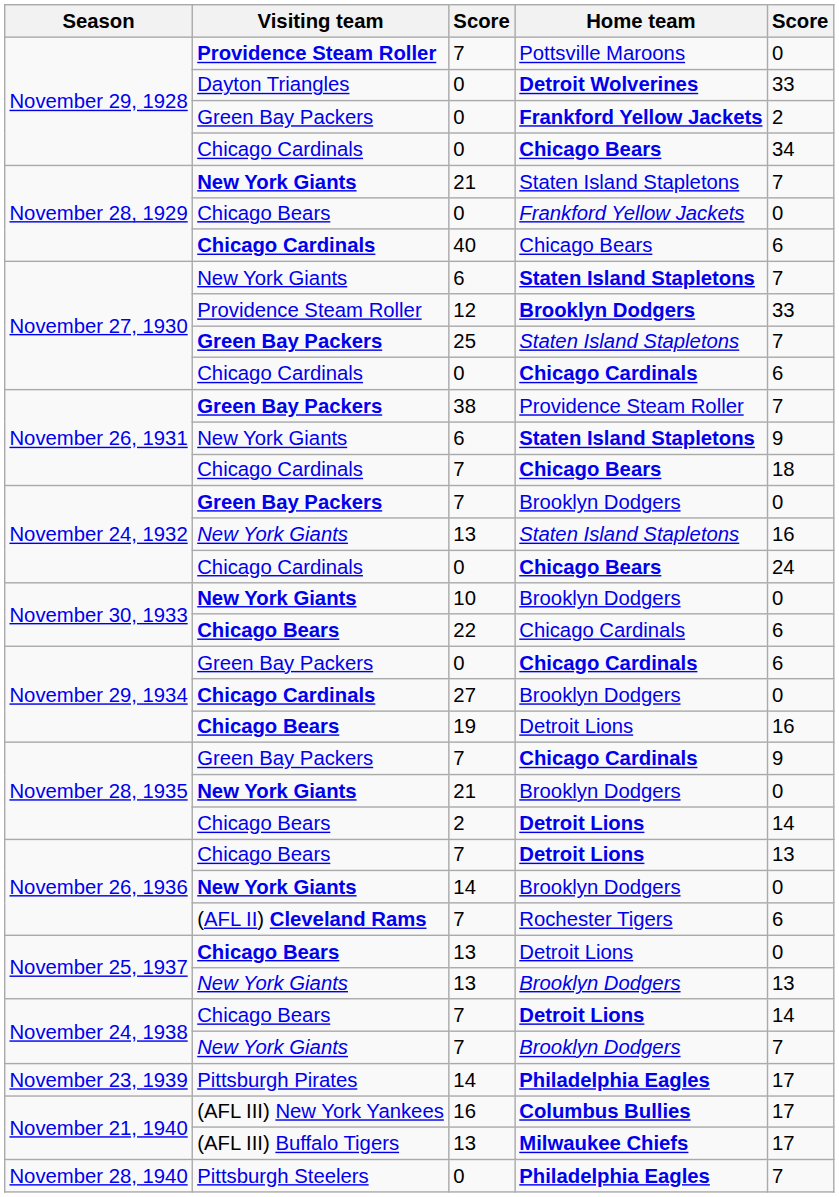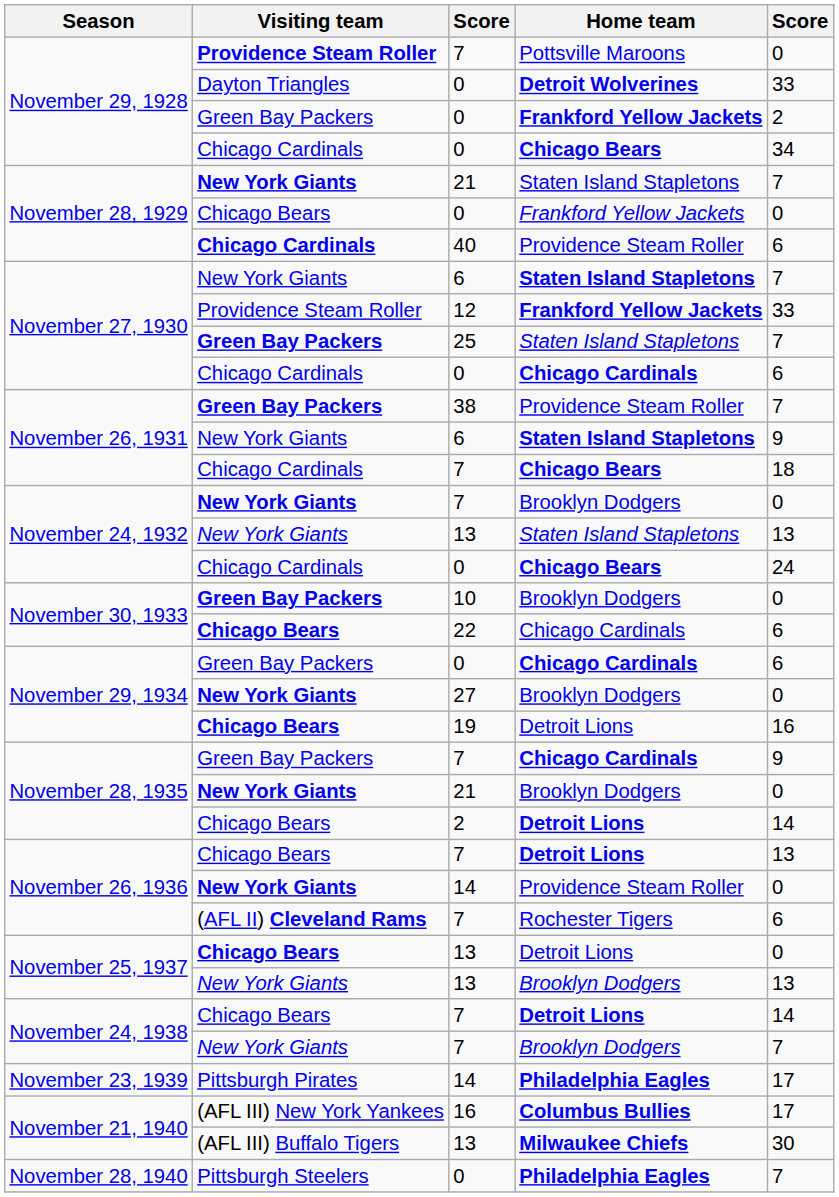40 | Home team: Chicago Bears -> Providence Steam Roller
12 | Home team: Brooklyn Dodgers -> Frankford Yellow Jackets
November 24, 1932 / 7 | Visiting team: Green Bay Packers -> New York Giants
November 24, 1932 / 13 | column 5: 16 -> 13
10 | Visiting team: New York Giants -> Green Bay Packers
27 | Visiting team: Chicago Cardinals -> New York Giants
November 26, 1936 / 14 | Home team: Brooklyn Dodgers -> Providence Steam Roller
November 21, 1940 / 13 | column 5: 17 -> 30
